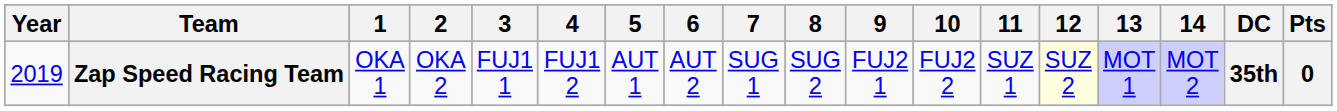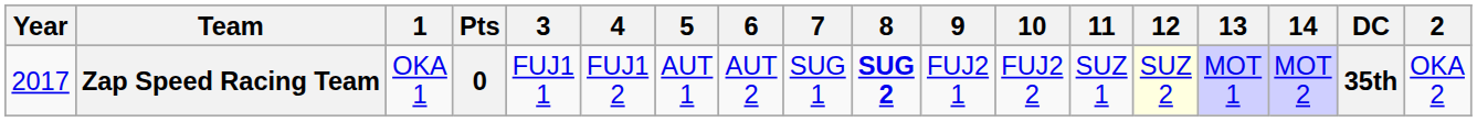columns swapped: 2 <-> Pts
Zap Speed Racing Team | Year: 2019 -> 2017
Zap Speed Racing Team | 8: normal -> bold
